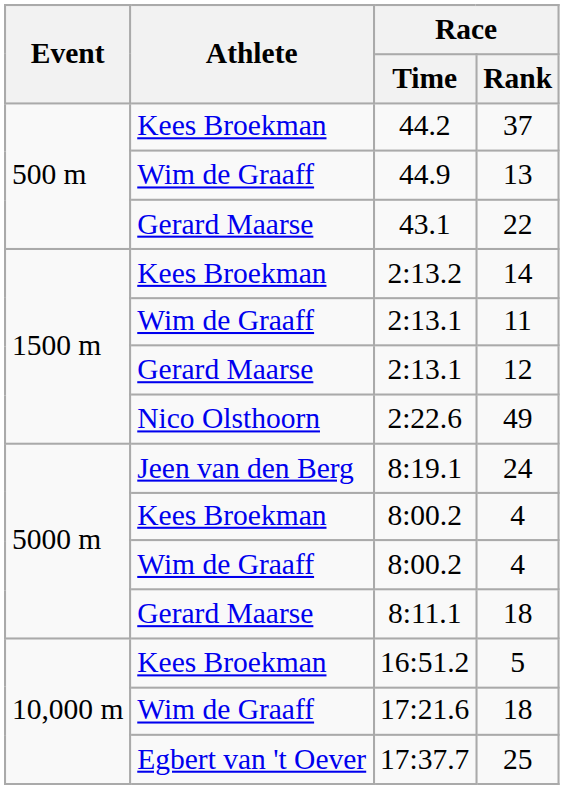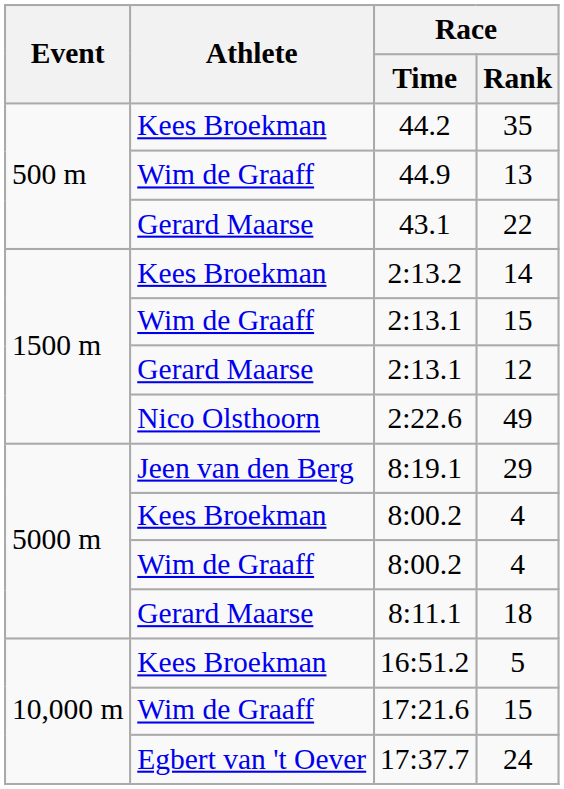44.2 | Race / Rank: 37 -> 35
Wim de Graaff / 2:13.1 | Race / Rank: 11 -> 15
8:19.1 | Race / Rank: 24 -> 29
17:21.6 | Race / Rank: 18 -> 15
17:37.7 | Race / Rank: 25 -> 24
